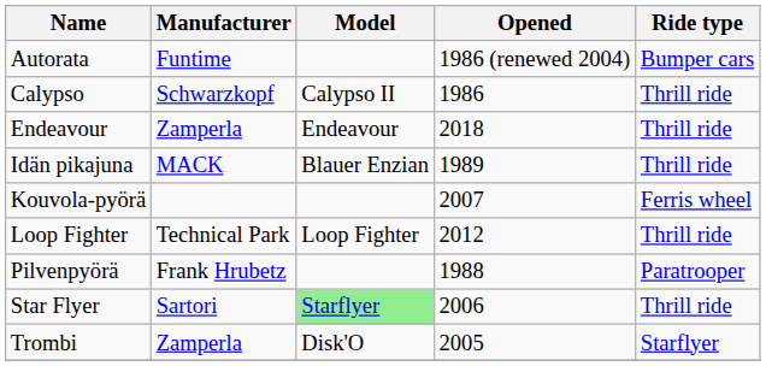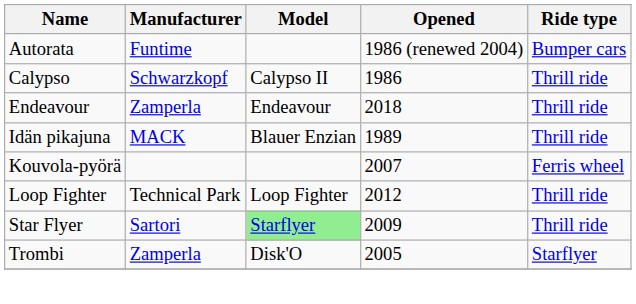- row: Pilvenpyörä | Frank Hrubetz | 1988 | Paratrooper
Star Flyer | Opened: 2006 -> 2009
